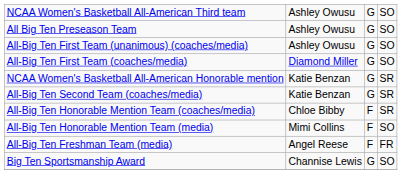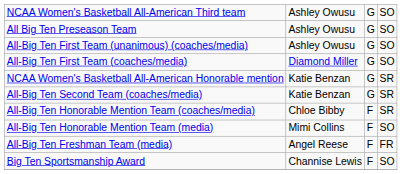Big Ten Sportsmanship Award | column 3: G -> F
